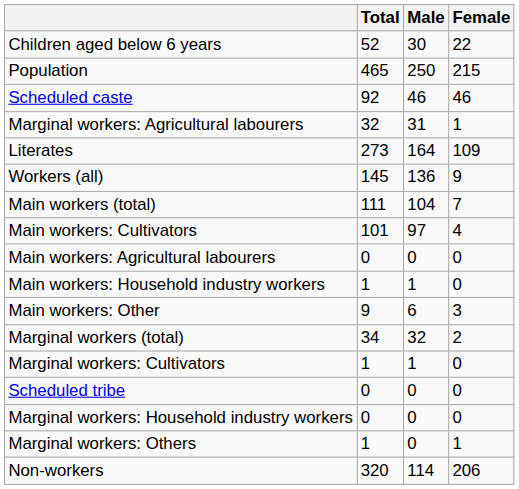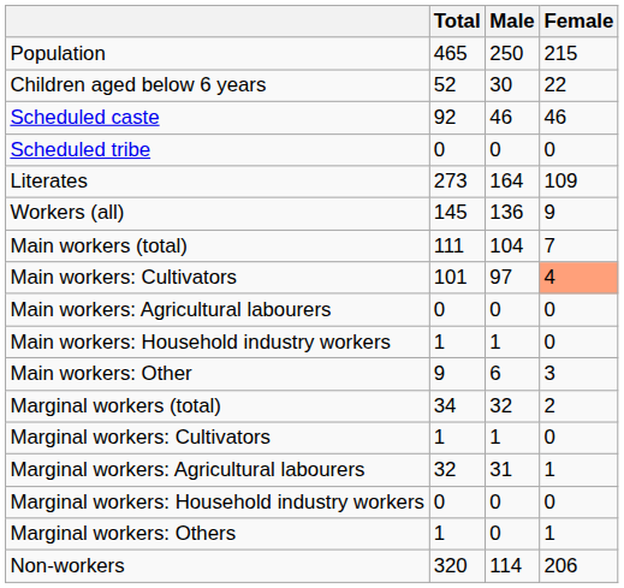rows swapped: Population <-> Children aged below 6 years
rows swapped: Scheduled tribe <-> Marginal workers: Agricultural labourers
Main workers: Cultivators | Female: no background -> lightsalmon background
